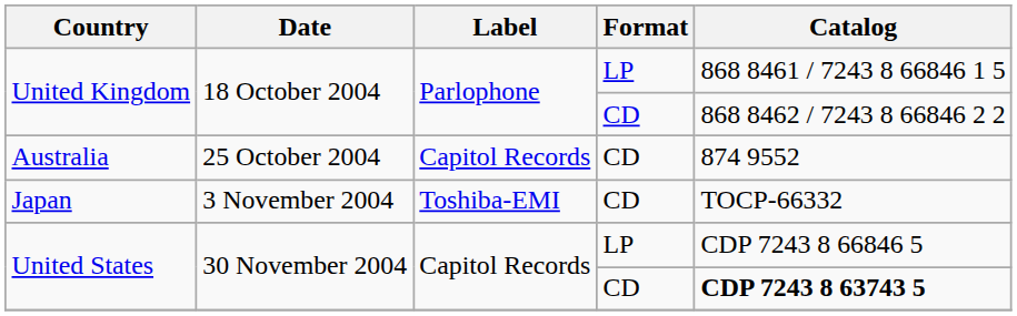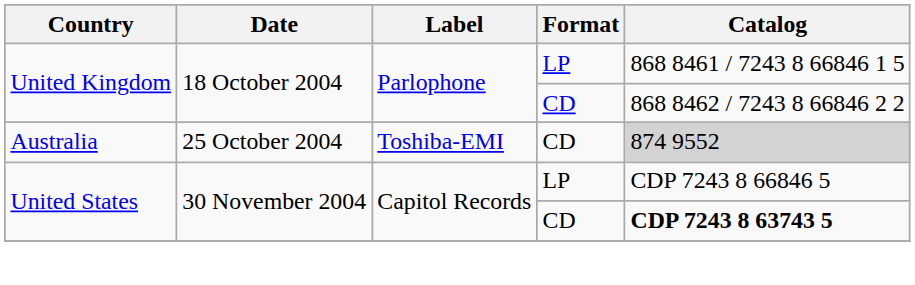Australia | Label: Capitol Records -> Toshiba-EMI
Australia | Catalog: no background -> lightgrey background
- row: Japan | 3 November 2004 | Toshiba-EMI | CD | TOCP-66332
